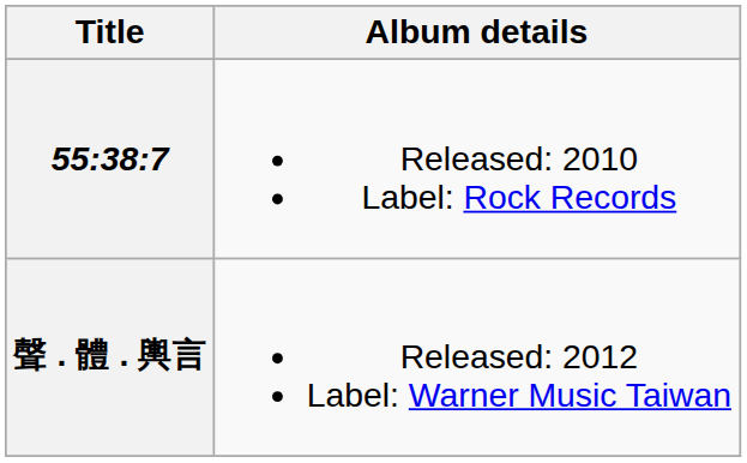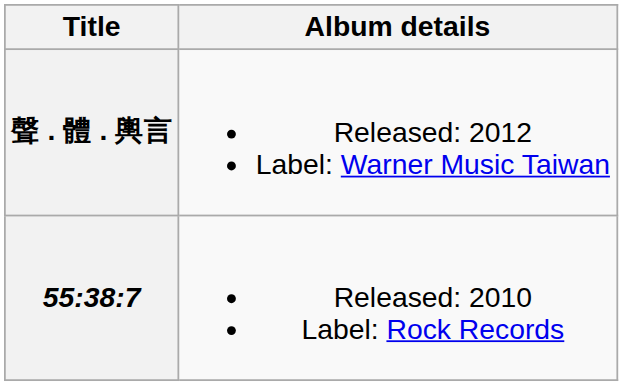rows swapped: 55:38:7 <-> 聲 . 體 . 輿言
